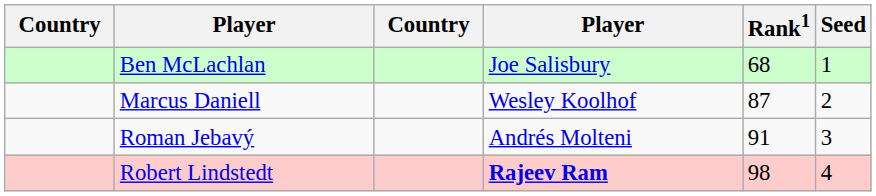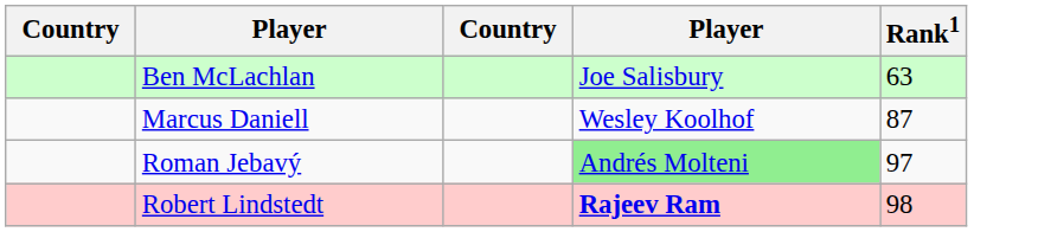- column: Seed | 1 | 2 | 3 | 4
Ben McLachlan | Rank1: 68 -> 63
Roman Jebavý | column 4: no background -> lightgreen background
Roman Jebavý | Rank1: 91 -> 97
